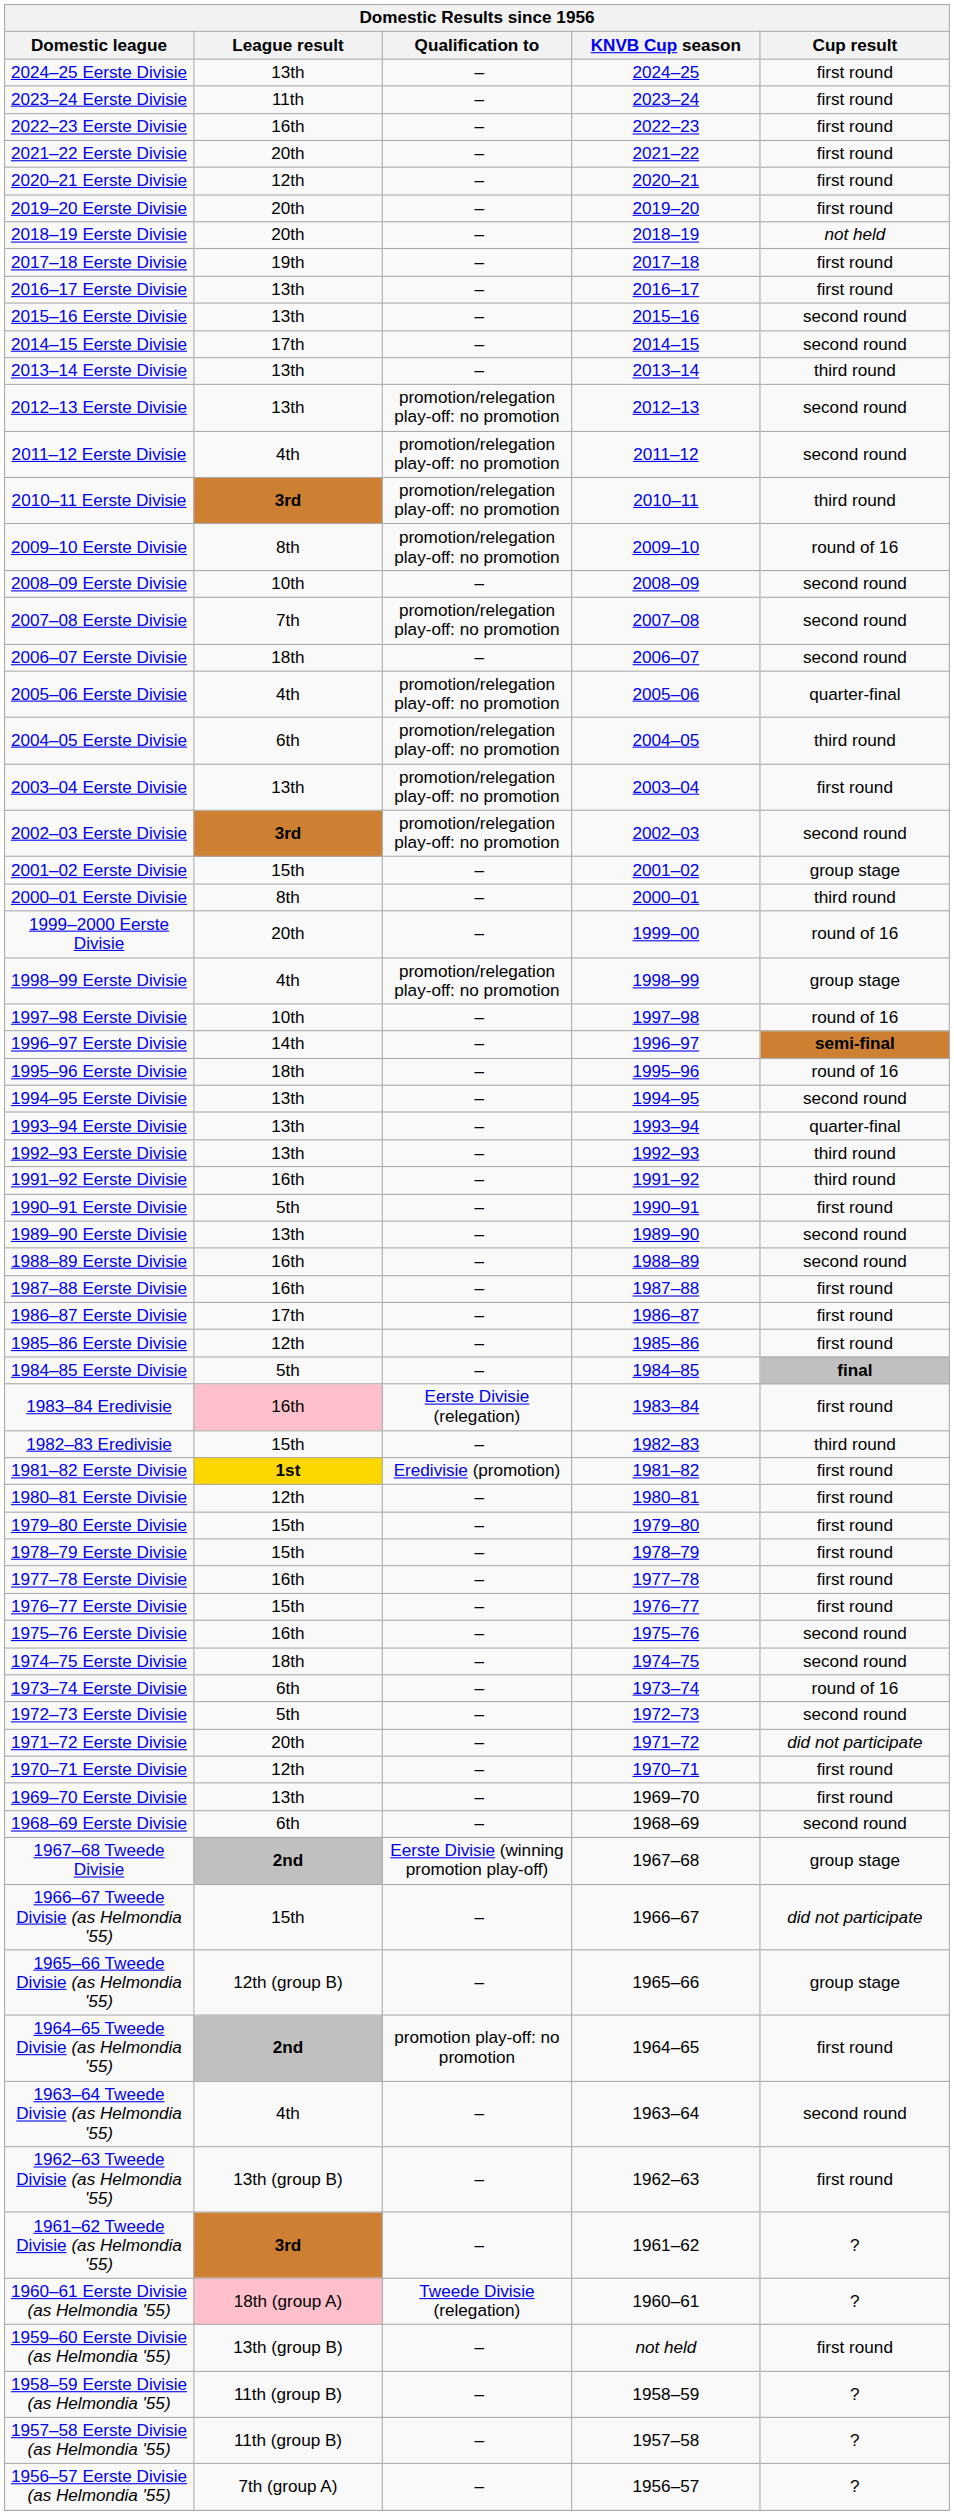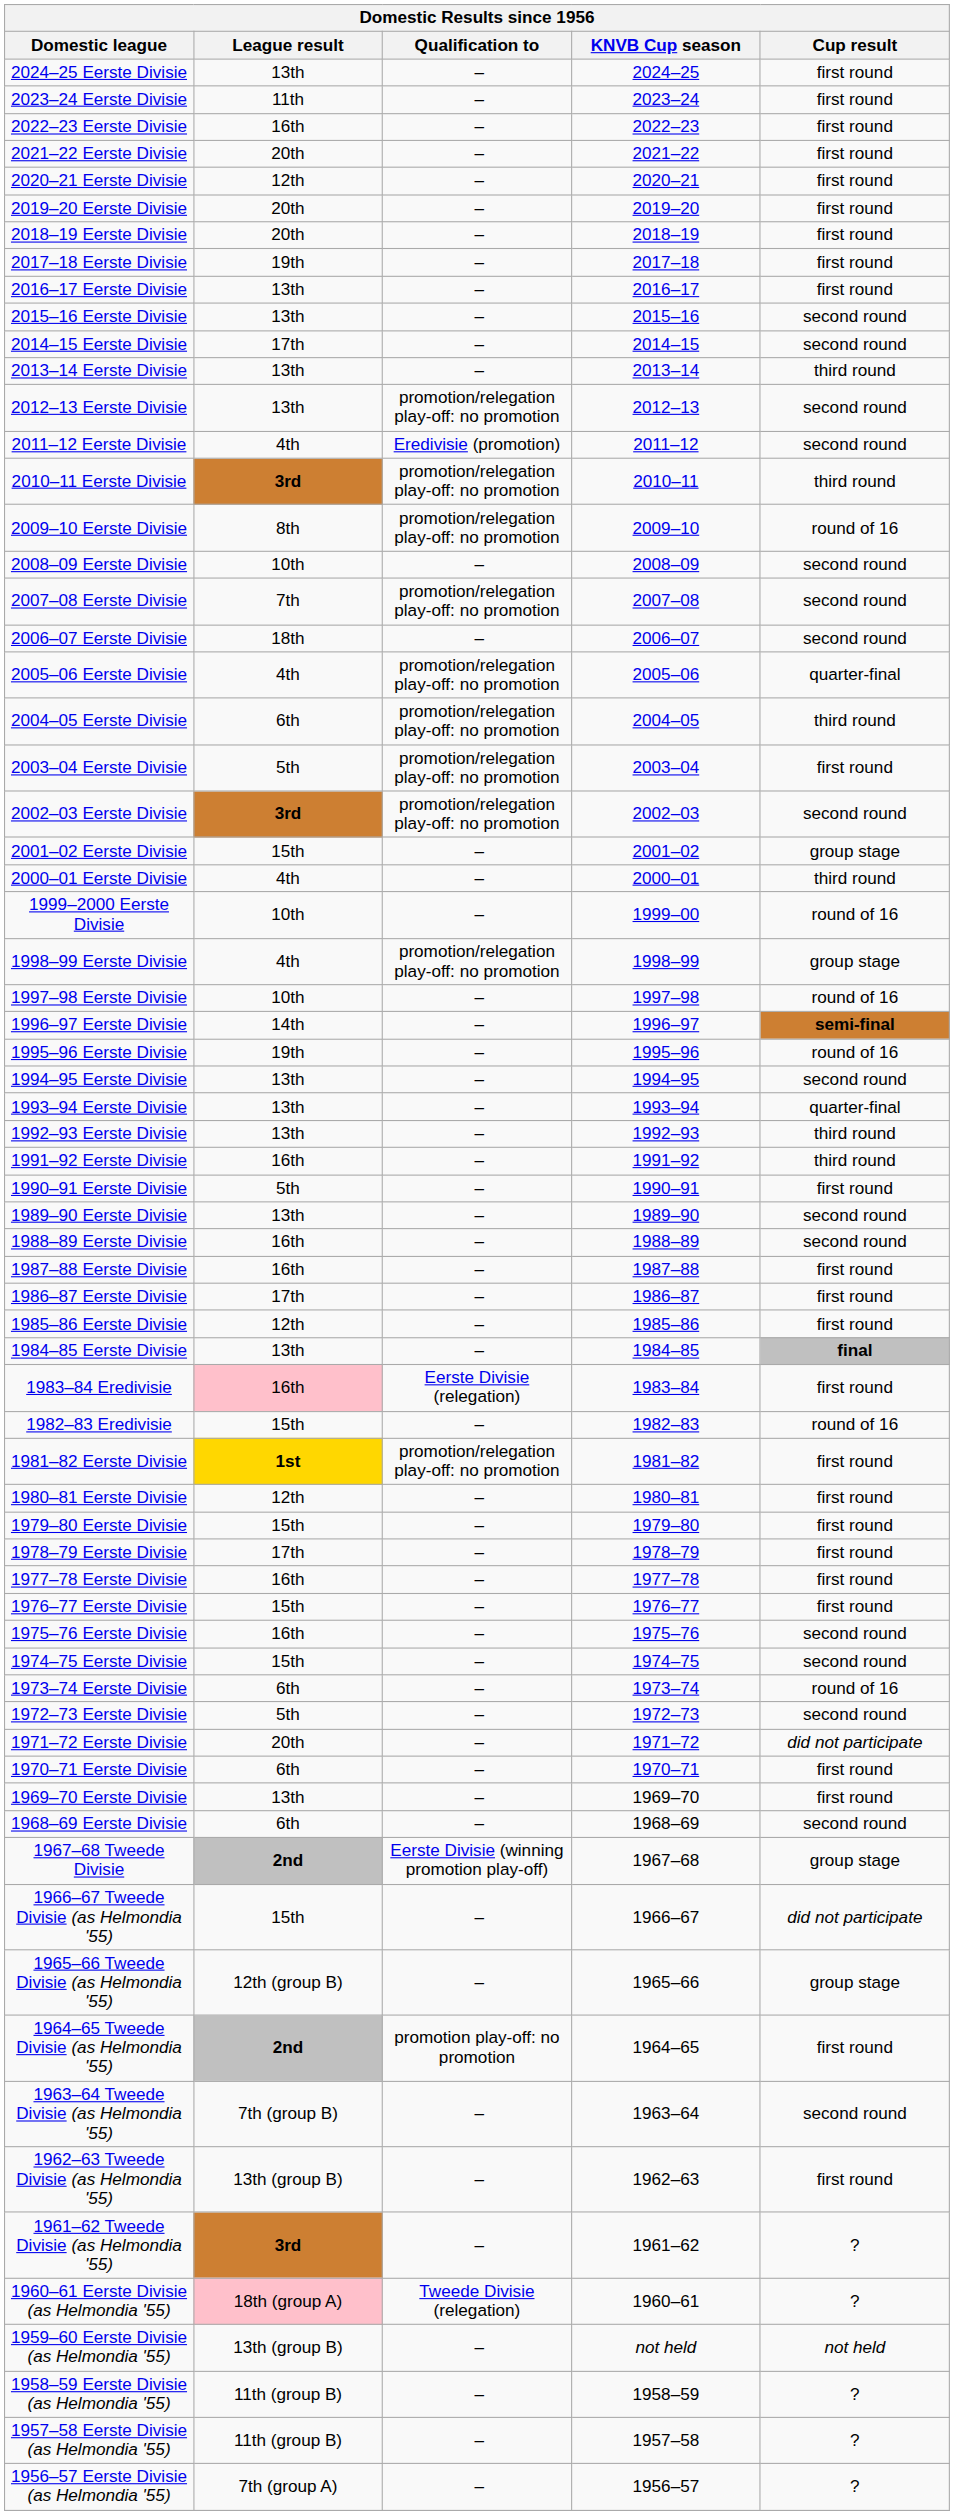2018–19 Eerste Divisie | Cup result: not held -> first round
2011–12 Eerste Divisie | Qualification to: promotion/relegation play-off: no promotion -> Eredivisie (promotion)
2003–04 Eerste Divisie | League result: 13th -> 5th
2000–01 Eerste Divisie | League result: 8th -> 4th
1999–2000 Eerste Divisie | League result: 20th -> 10th
1995–96 Eerste Divisie | League result: 18th -> 19th
1984–85 Eerste Divisie | League result: 5th -> 13th
1982–83 Eredivisie | Cup result: third round -> round of 16
1981–82 Eerste Divisie | Qualification to: Eredivisie (promotion) -> promotion/relegation play-off: no promotion
1978–79 Eerste Divisie | League result: 15th -> 17th
1974–75 Eerste Divisie | League result: 18th -> 15th
1970–71 Eerste Divisie | League result: 12th -> 6th
1963–64 Tweede Divisie (as Helmondia '55) | League result: 4th -> 7th (group B)
1959–60 Eerste Divisie (as Helmondia '55) | Cup result: first round -> not held
